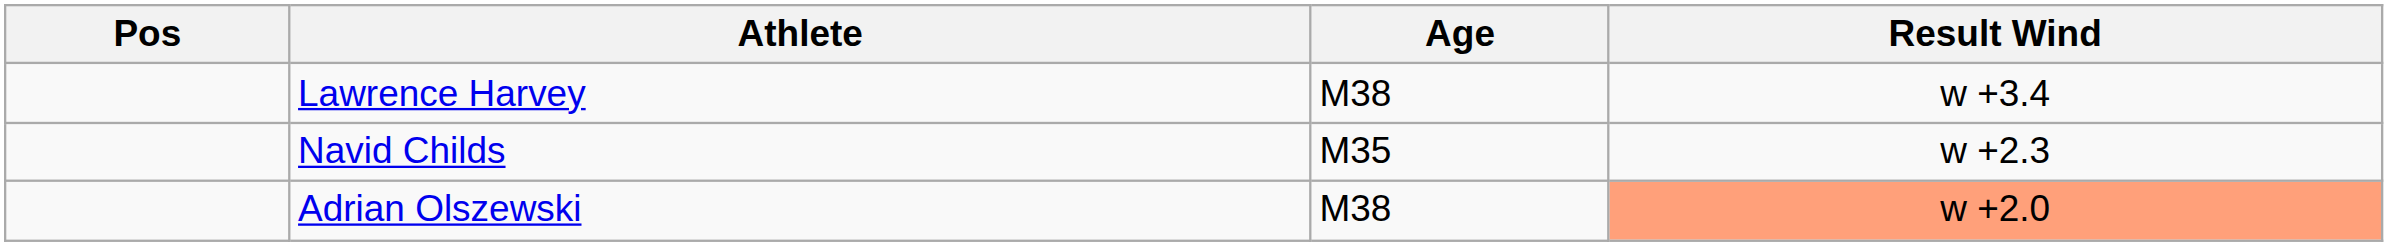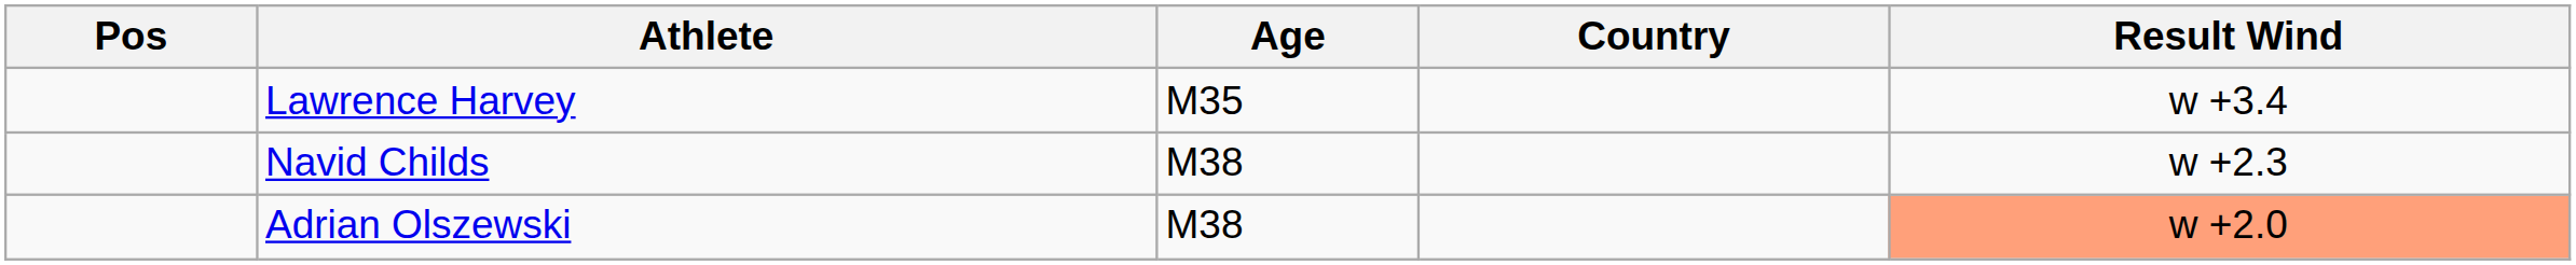+ column: Country
Lawrence Harvey | Age: M38 -> M35
Navid Childs | Age: M35 -> M38
